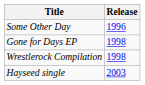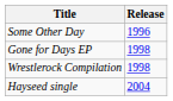Hayseed single | Release: 2003 -> 2004
